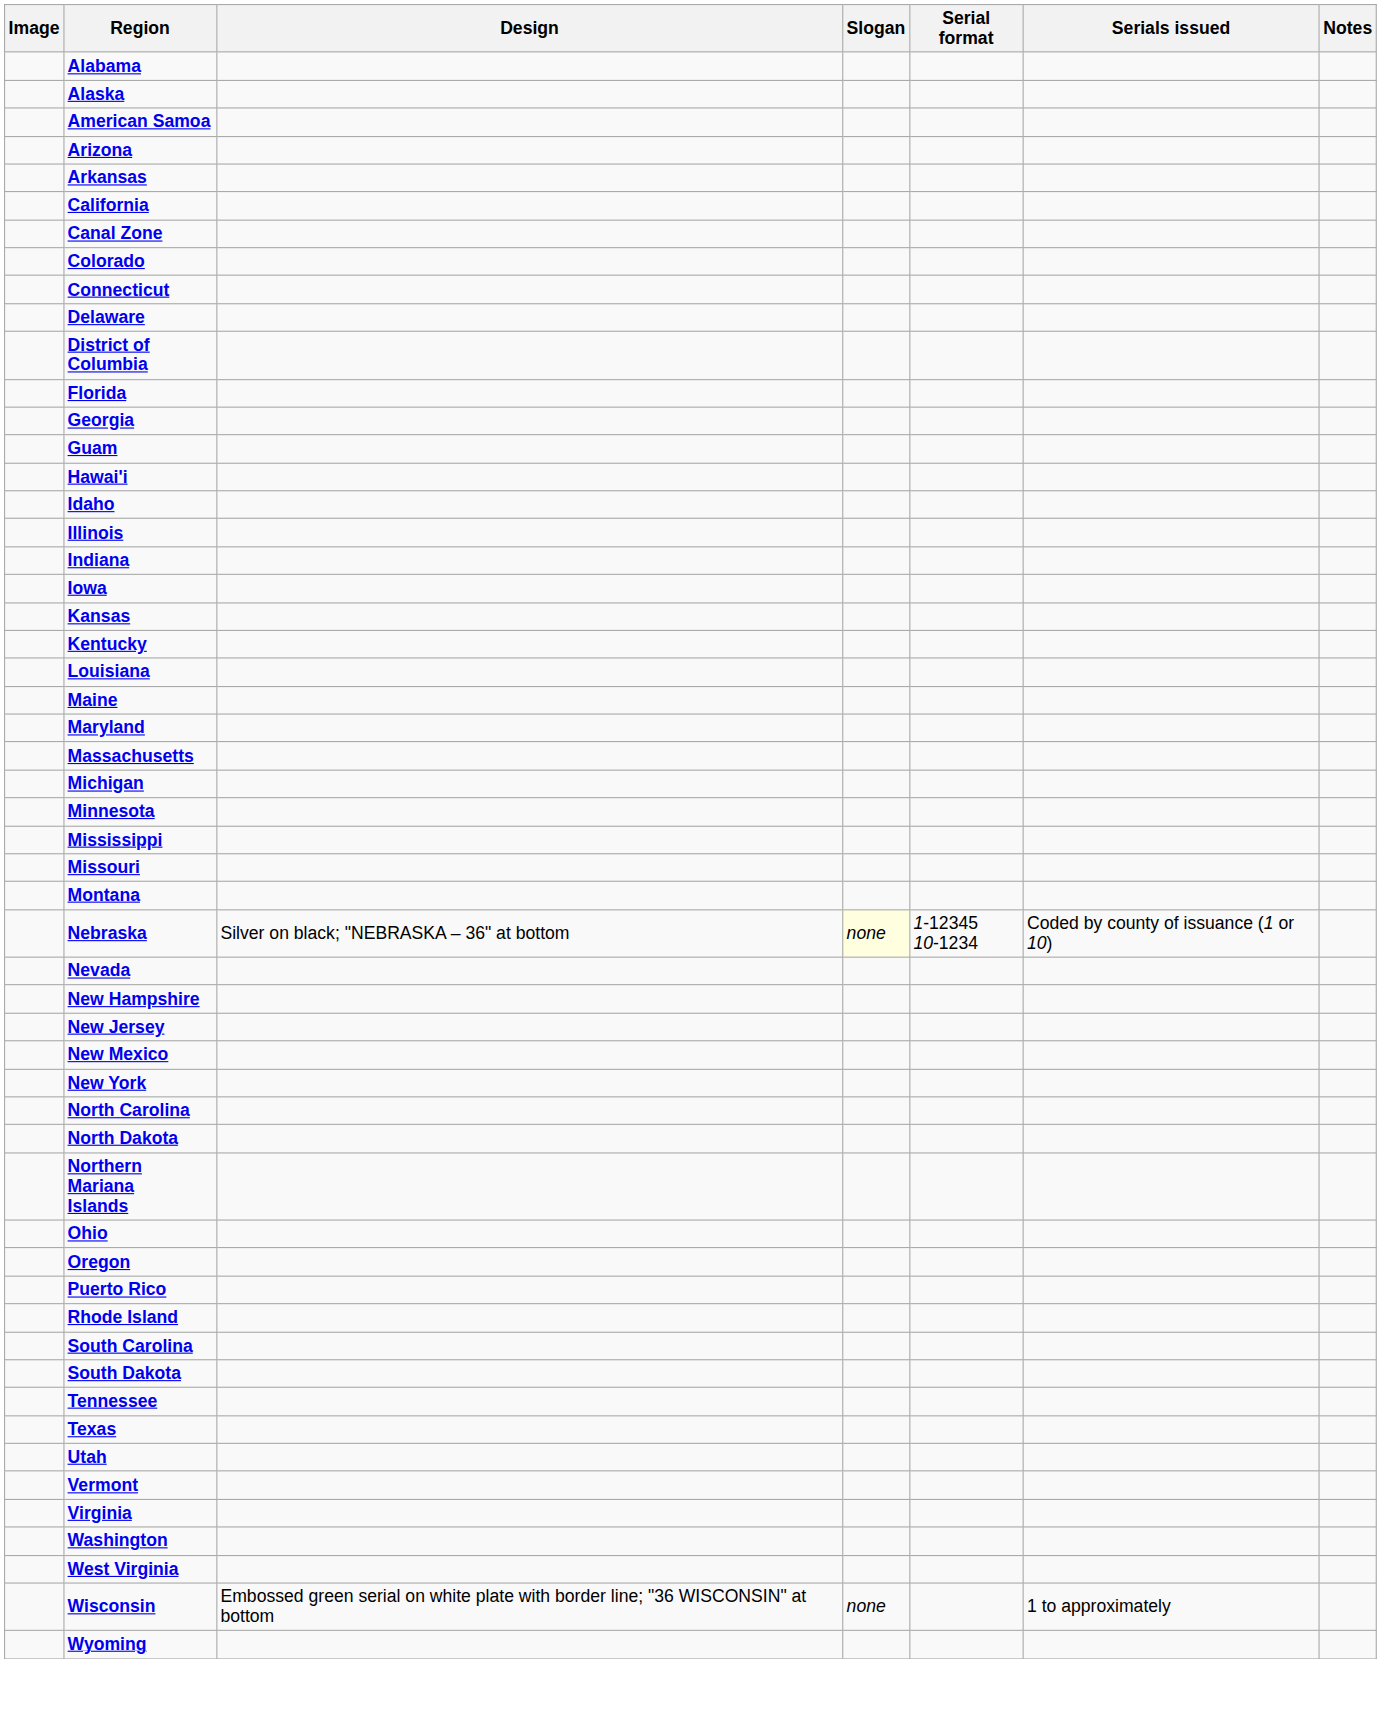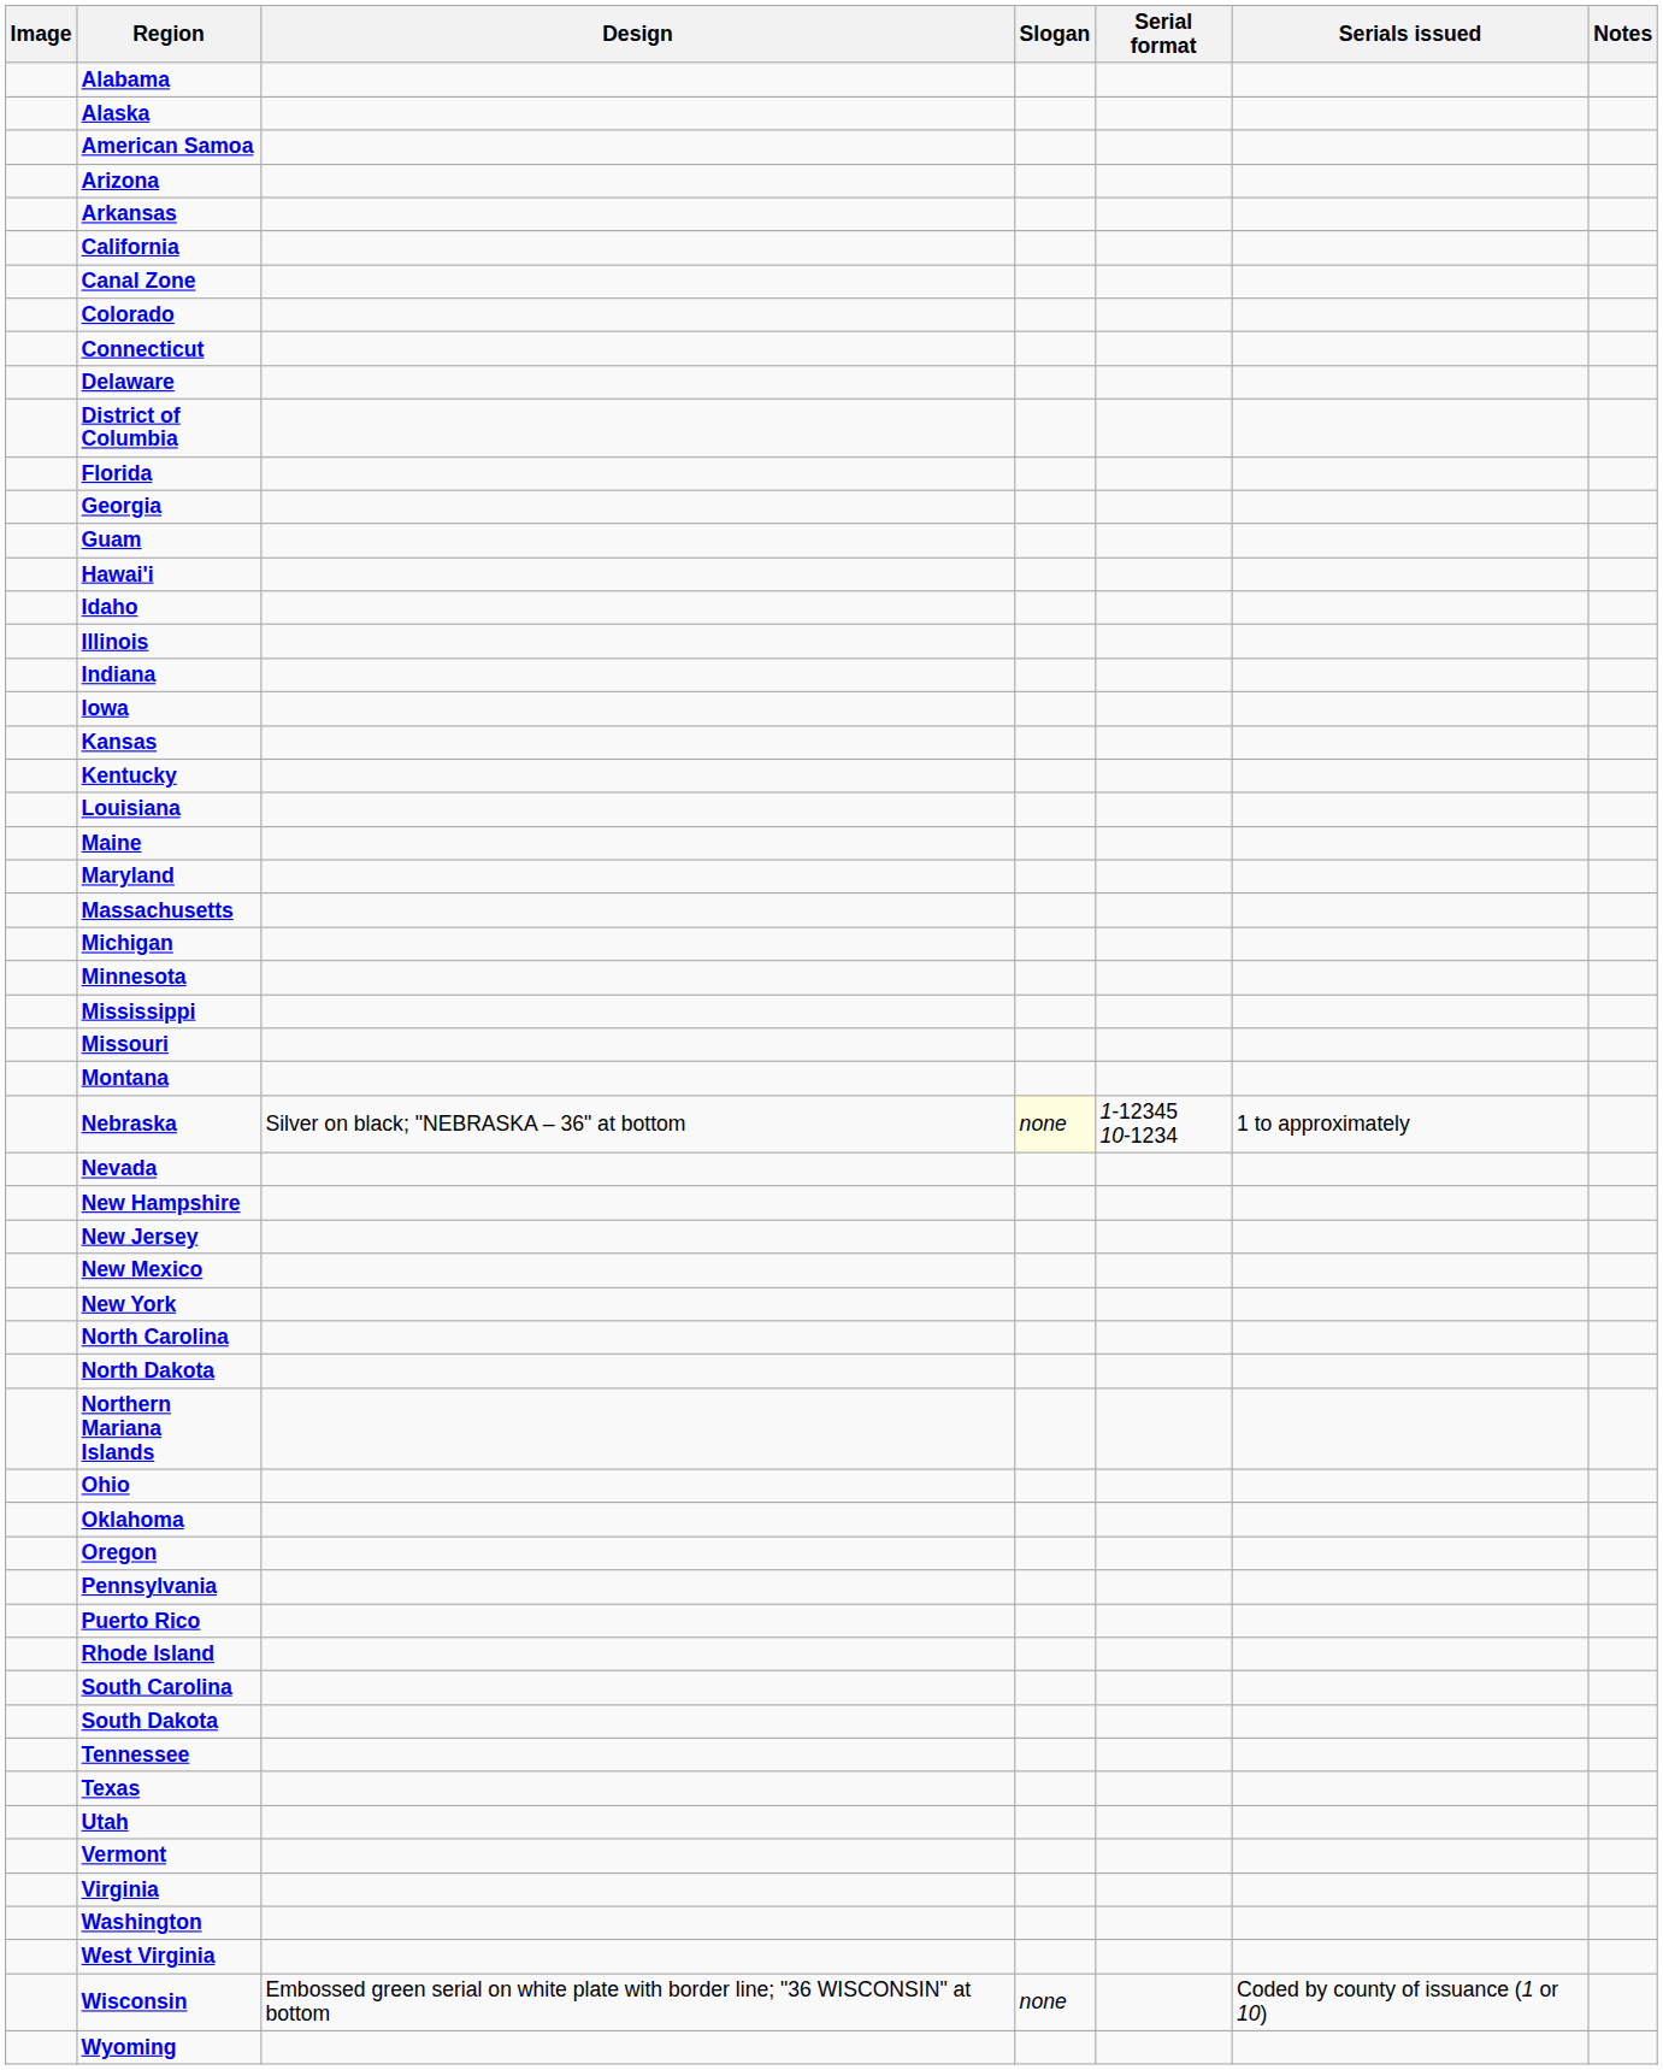Nebraska | Serials issued: Coded by county of issuance (1 or 10) -> 1 to approximately
+ row: Oklahoma
+ row: Pennsylvania
Wisconsin | Serials issued: 1 to approximately -> Coded by county of issuance (1 or 10)
